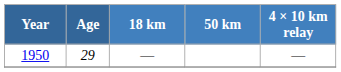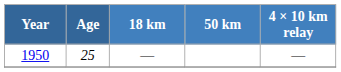1950 | Age: 29 -> 25
